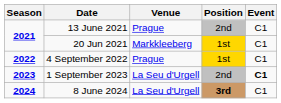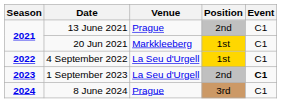4 September 2022 | Venue: Prague -> La Seu d'Urgell
8 June 2024 | Venue: La Seu d'Urgell -> Prague
8 June 2024 | Position: bold -> normal
